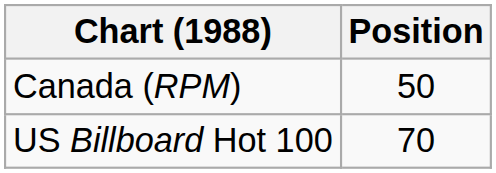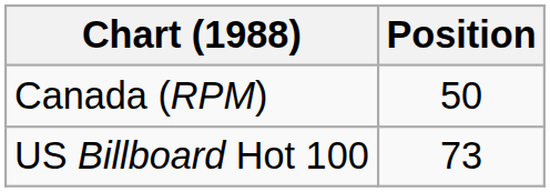US Billboard Hot 100 | Position: 70 -> 73
